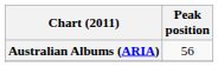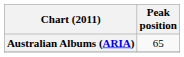Australian Albums (ARIA) | Peak position: 56 -> 65
